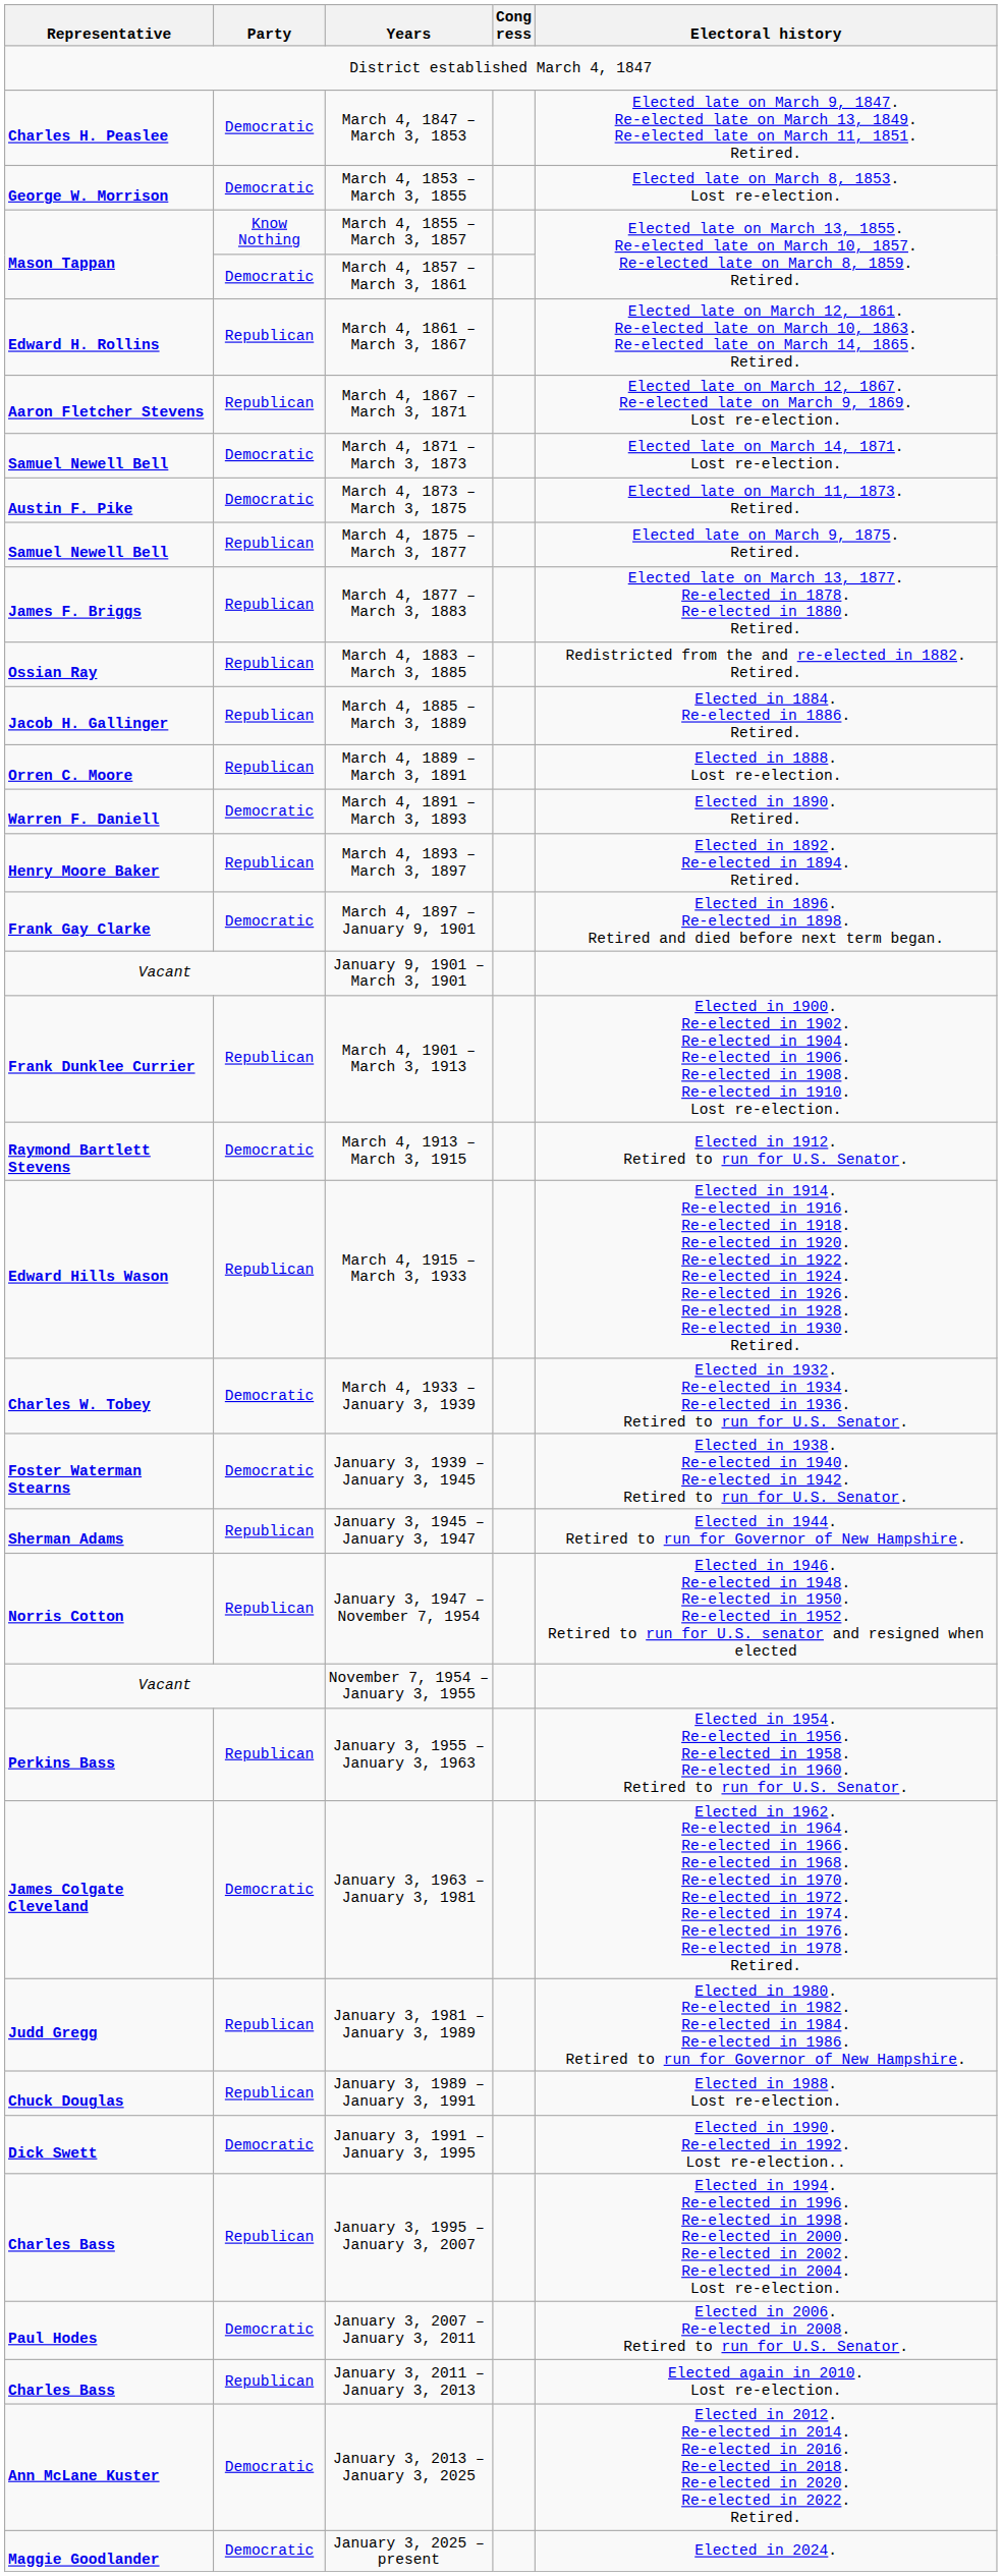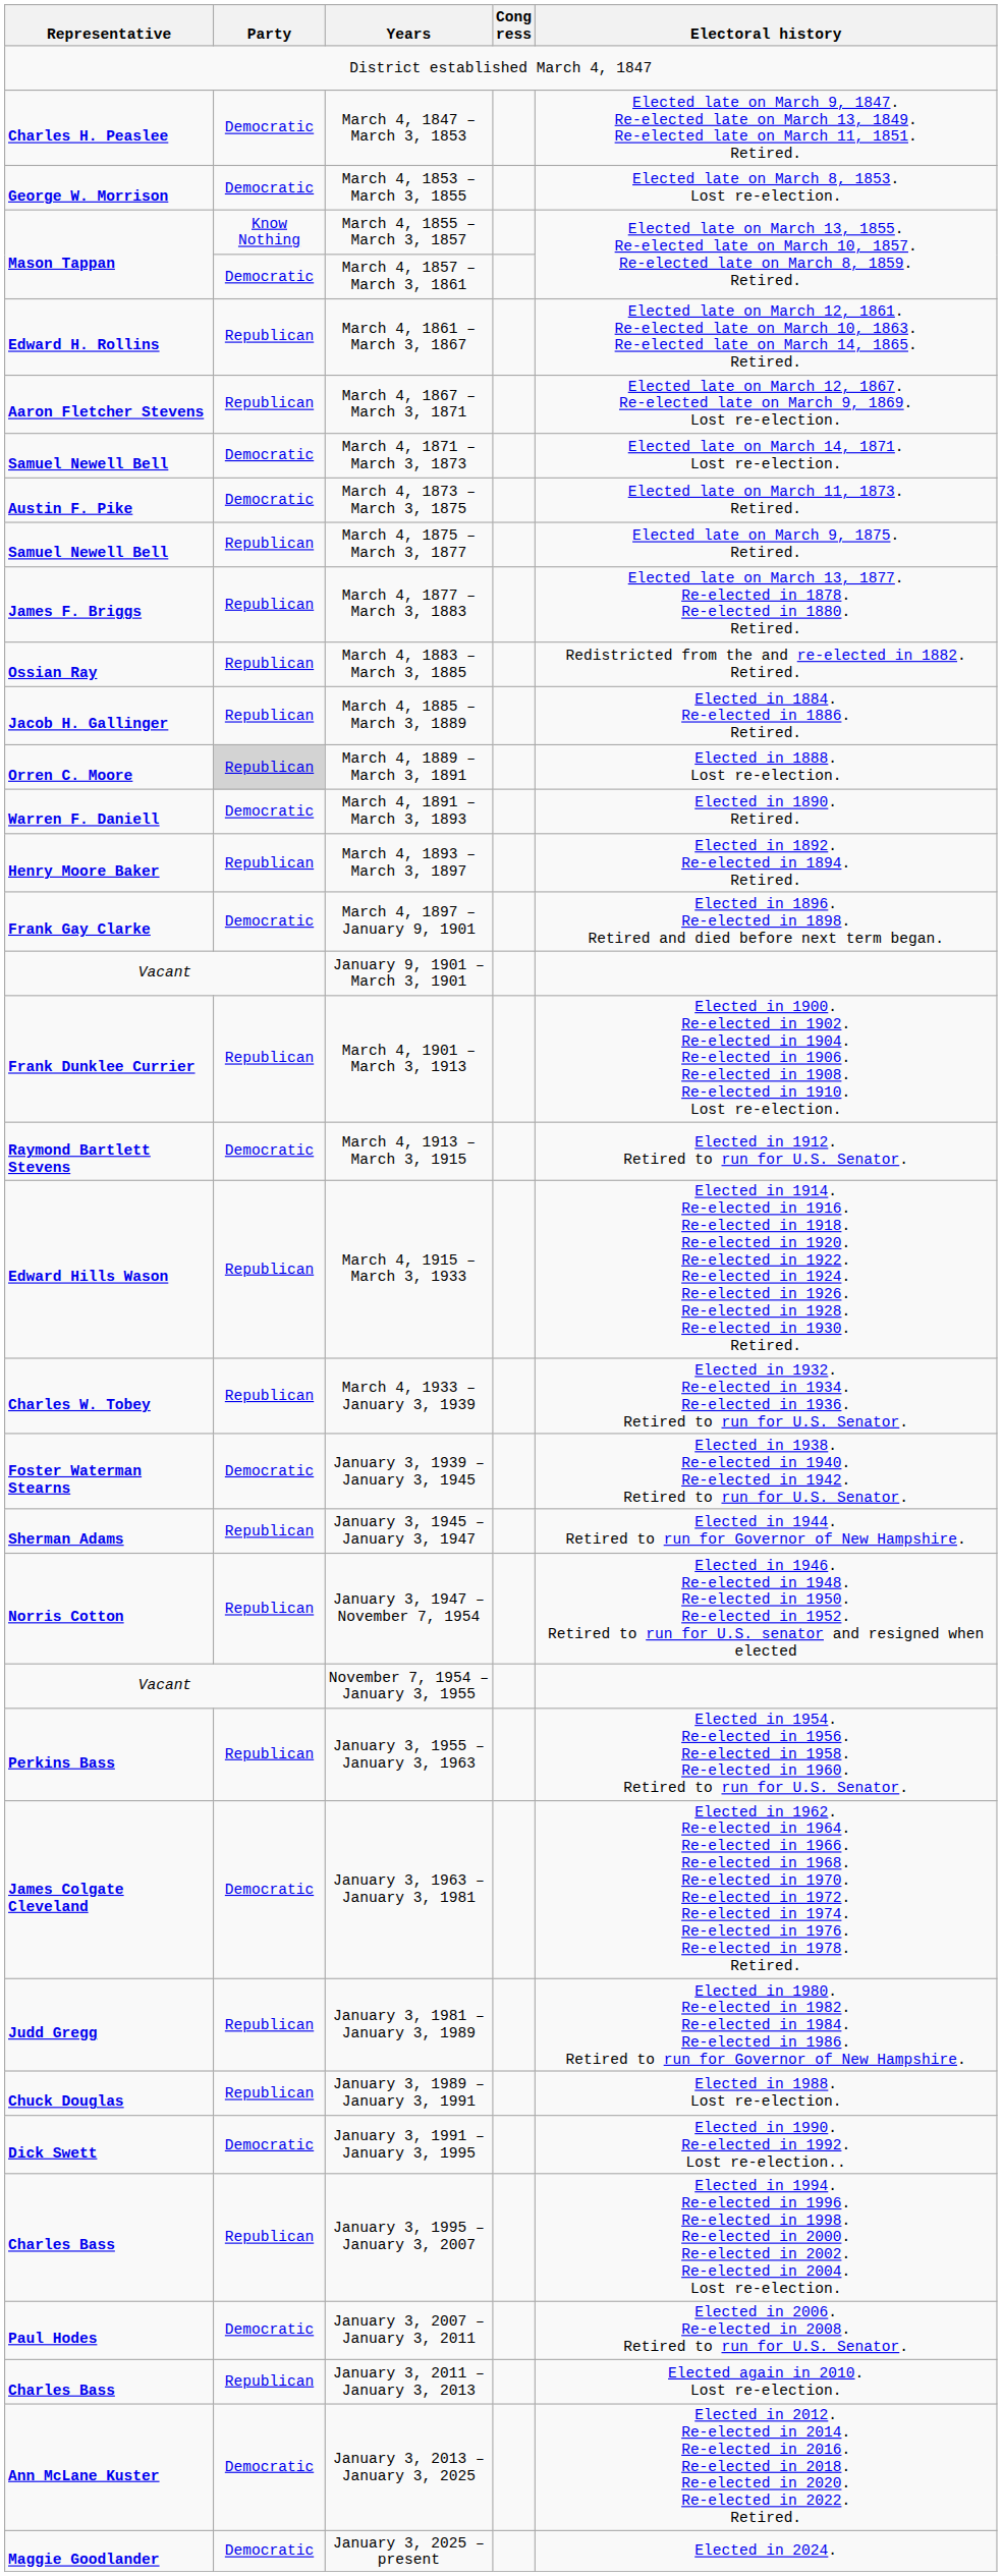March 4, 1889 – March 3, 1891 | Party: no background -> lightgrey background
March 4, 1933 – January 3, 1939 | Party: Democratic -> Republican
